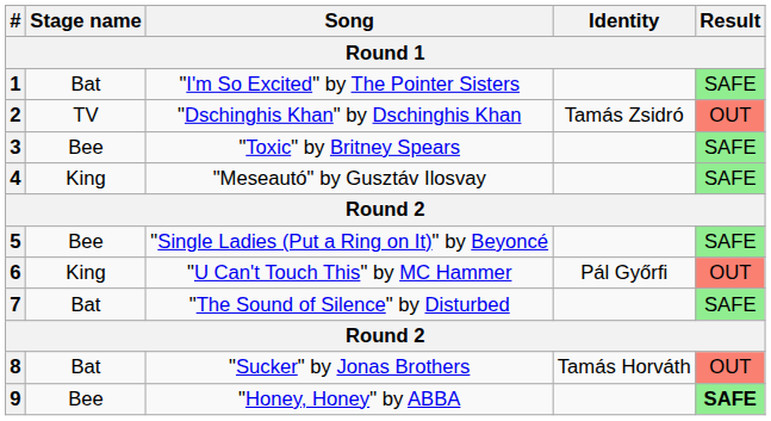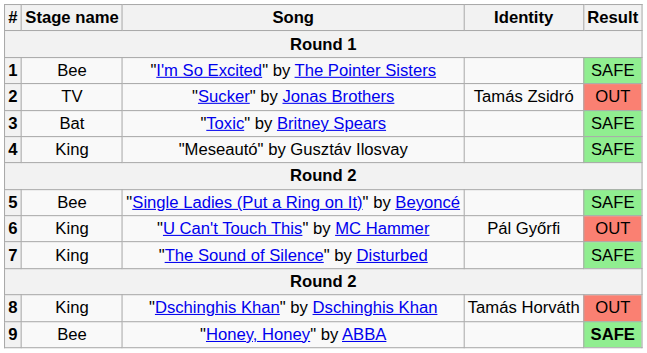1 | Stage name: Bat -> Bee
2 | Song: "Dschinghis Khan" by Dschinghis Khan -> "Sucker" by Jonas Brothers
3 | Stage name: Bee -> Bat
7 | Stage name: Bat -> King
8 | Stage name: Bat -> King
8 | Song: "Sucker" by Jonas Brothers -> "Dschinghis Khan" by Dschinghis Khan
